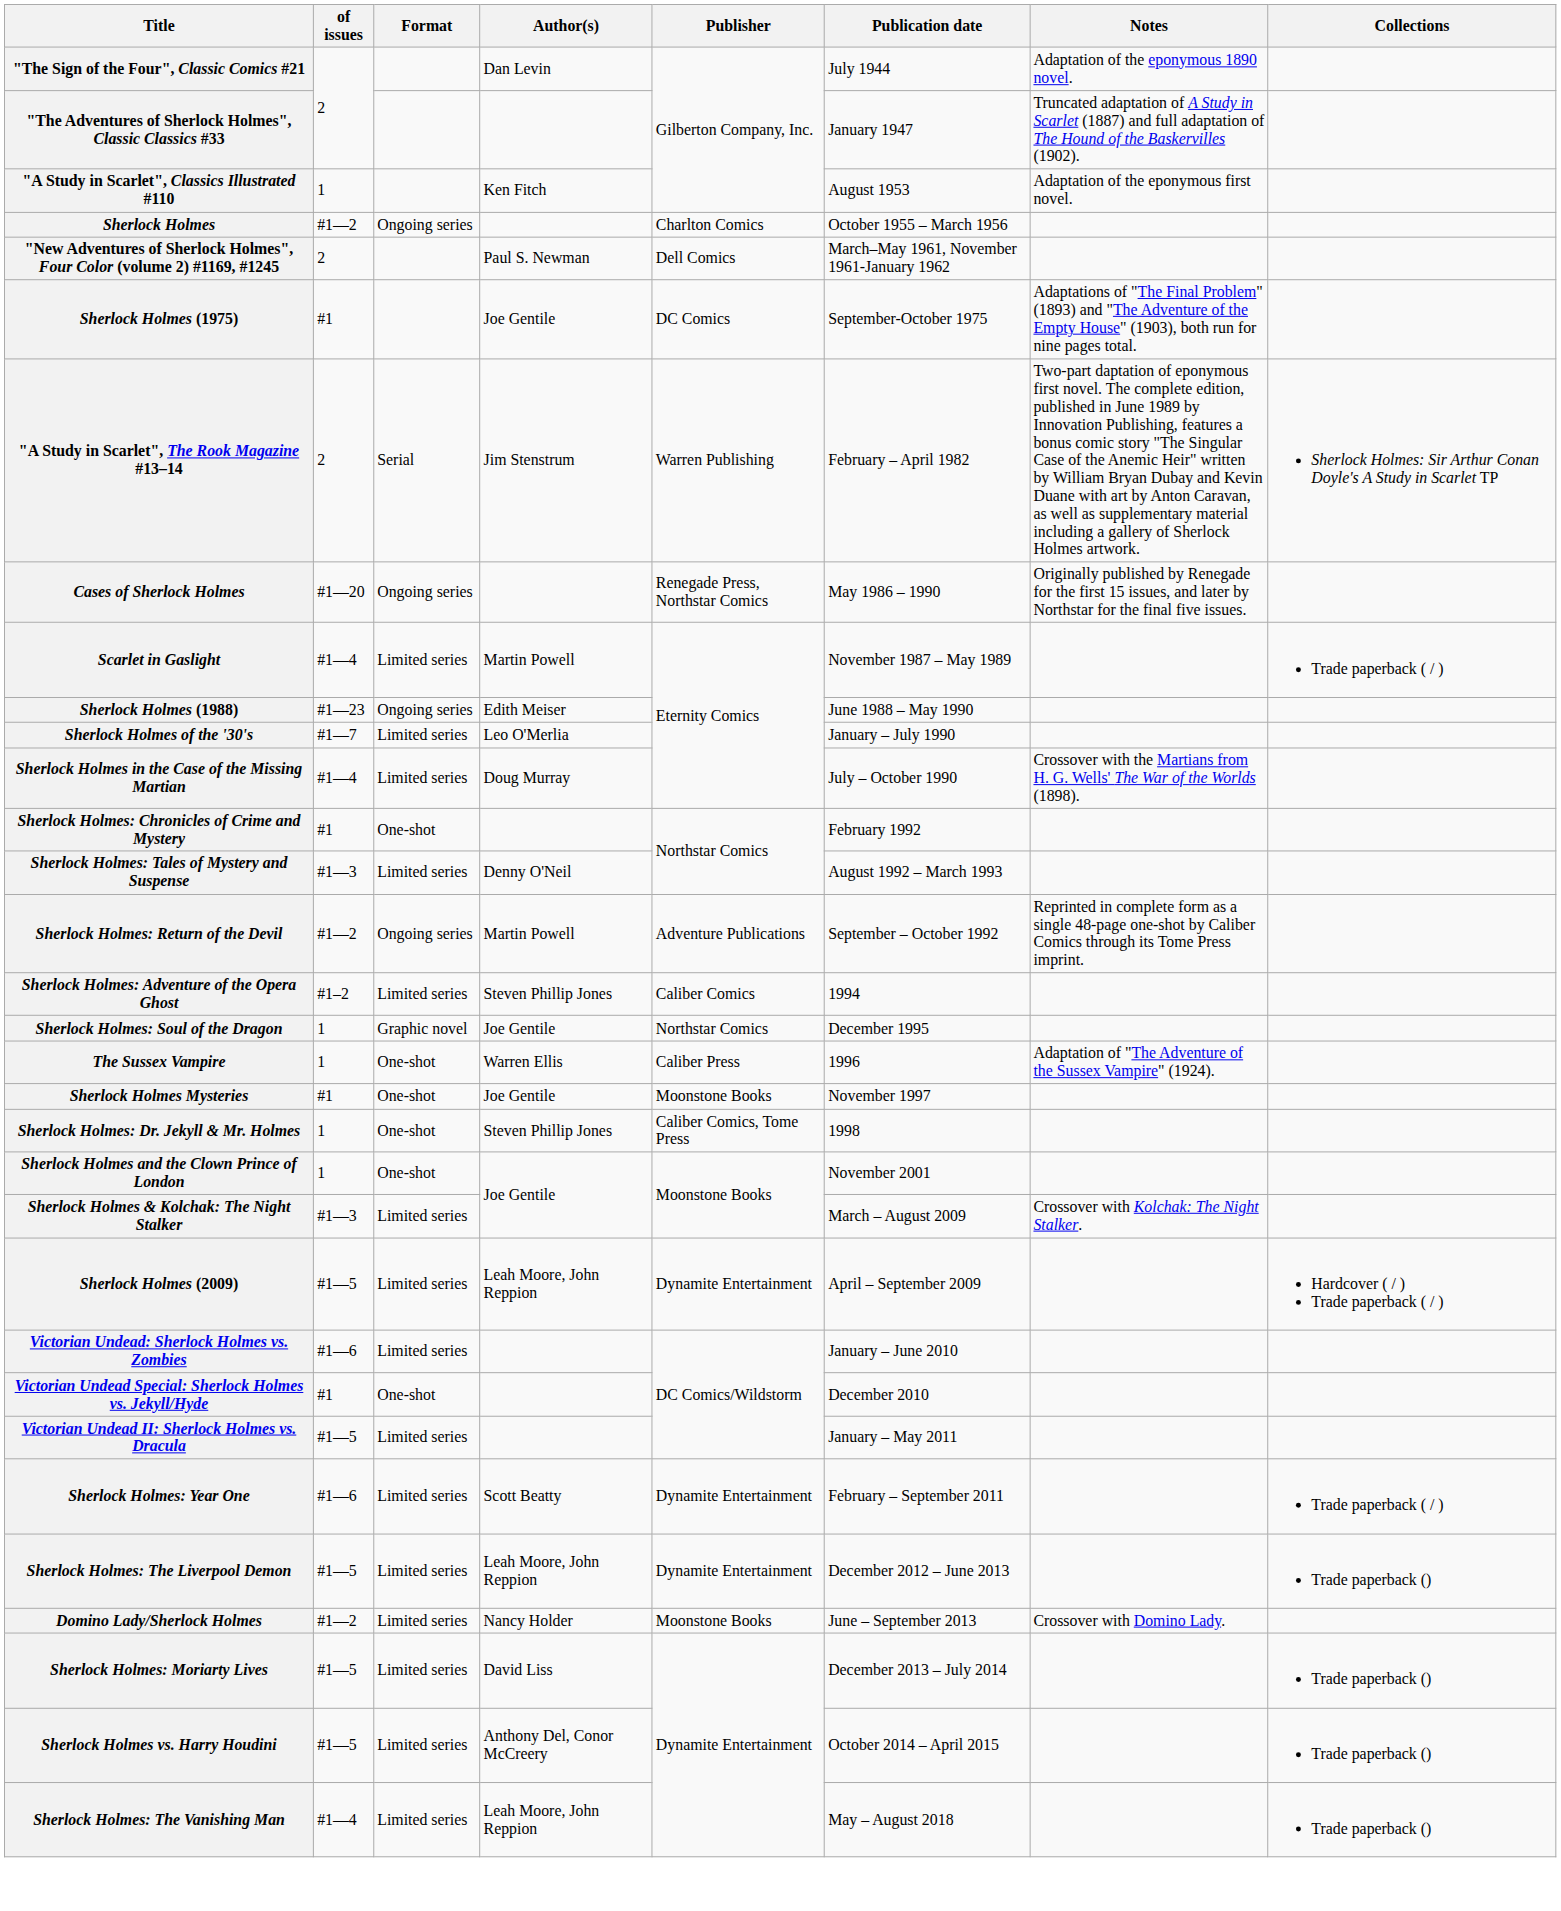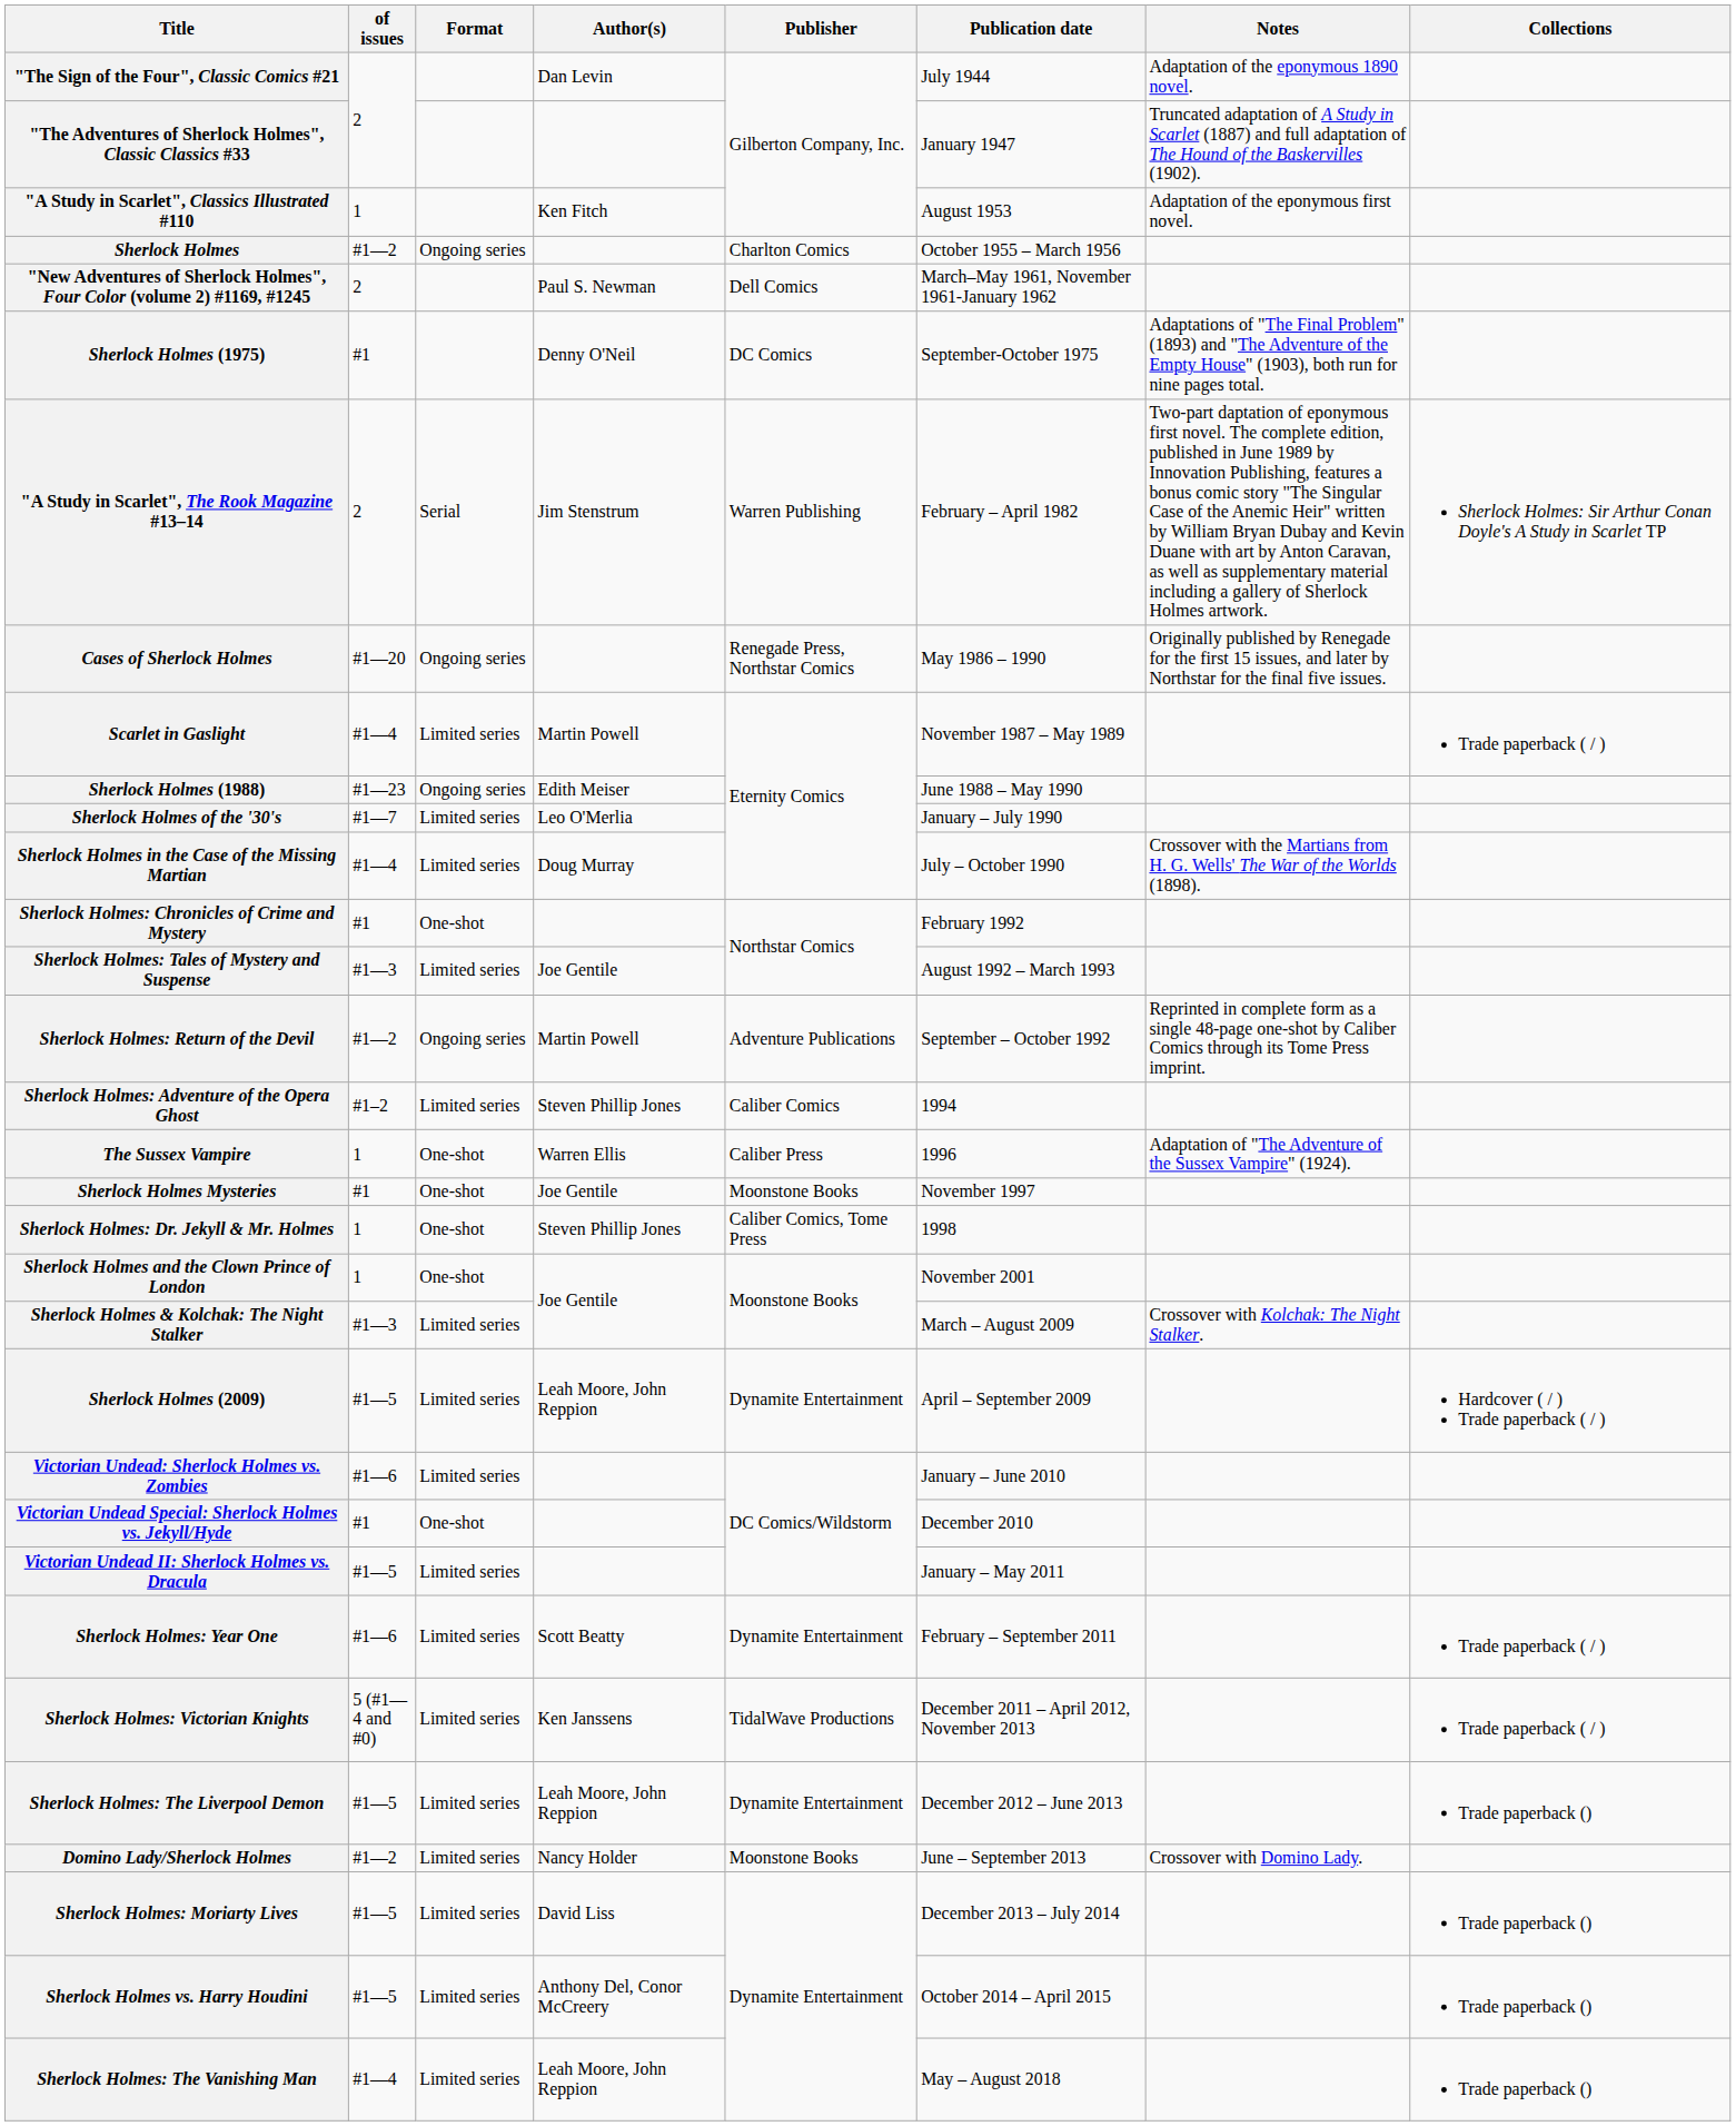Sherlock Holmes (1975) | Author(s): Joe Gentile -> Denny O'Neil
Sherlock Holmes: Tales of Mystery and Suspense | Author(s): Denny O'Neil -> Joe Gentile
- row: Sherlock Holmes: Soul of the Dragon | 1 | Graphic novel | Joe Gentile | Northstar Comics | December 1995
+ row: Sherlock Holmes: Victorian Knights | 5 (#1—4 and #0) | Limited series | Ken Janssens | TidalWave Productions | December 2011 – April 2012, November 2013 | Trade paperback ( / )
